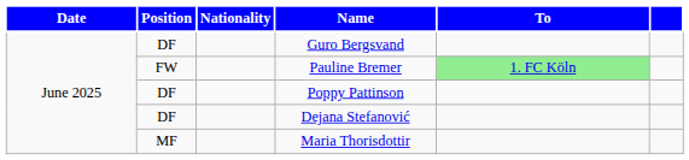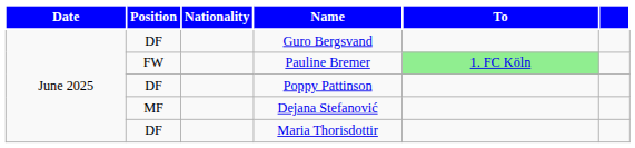Dejana Stefanović | Position: DF -> MF
Maria Thorisdottir | Position: MF -> DF
